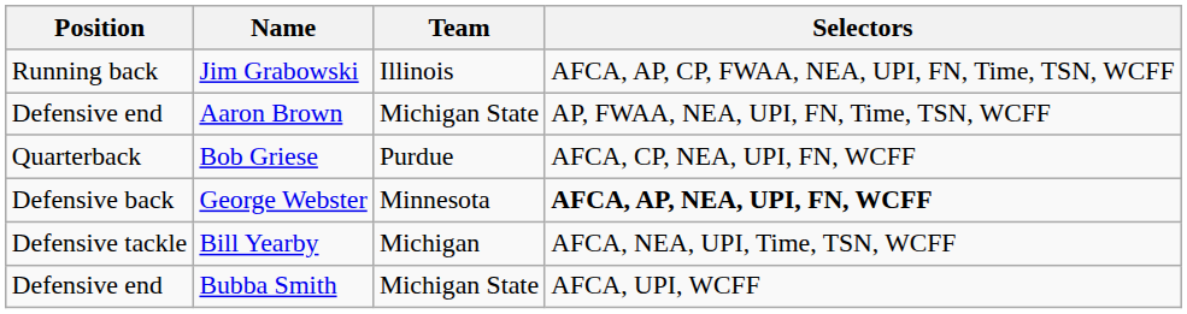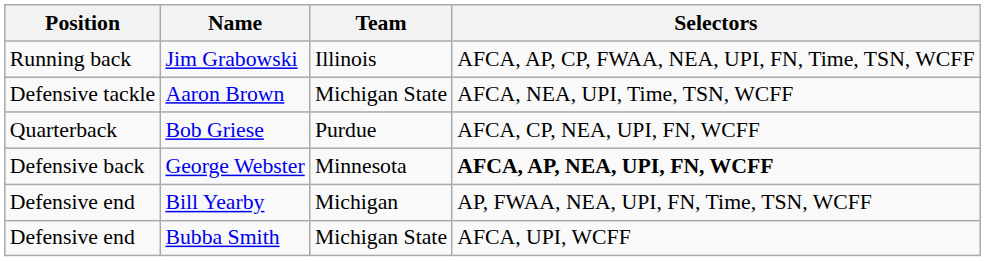Aaron Brown | Position: Defensive end -> Defensive tackle
Aaron Brown | Selectors: AP, FWAA, NEA, UPI, FN, Time, TSN, WCFF -> AFCA, NEA, UPI, Time, TSN, WCFF
Bill Yearby | Position: Defensive tackle -> Defensive end
Bill Yearby | Selectors: AFCA, NEA, UPI, Time, TSN, WCFF -> AP, FWAA, NEA, UPI, FN, Time, TSN, WCFF
